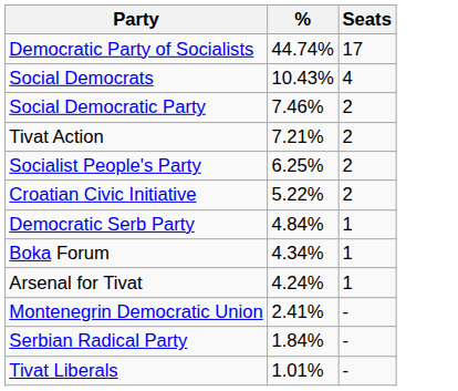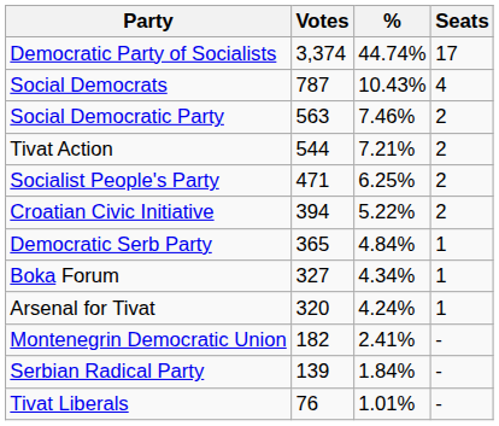+ column: Votes | 3,374 | 787 | 563 | 544 | 471 | 394 | 365 | 327 | 320 | 182 | 139 | 76
